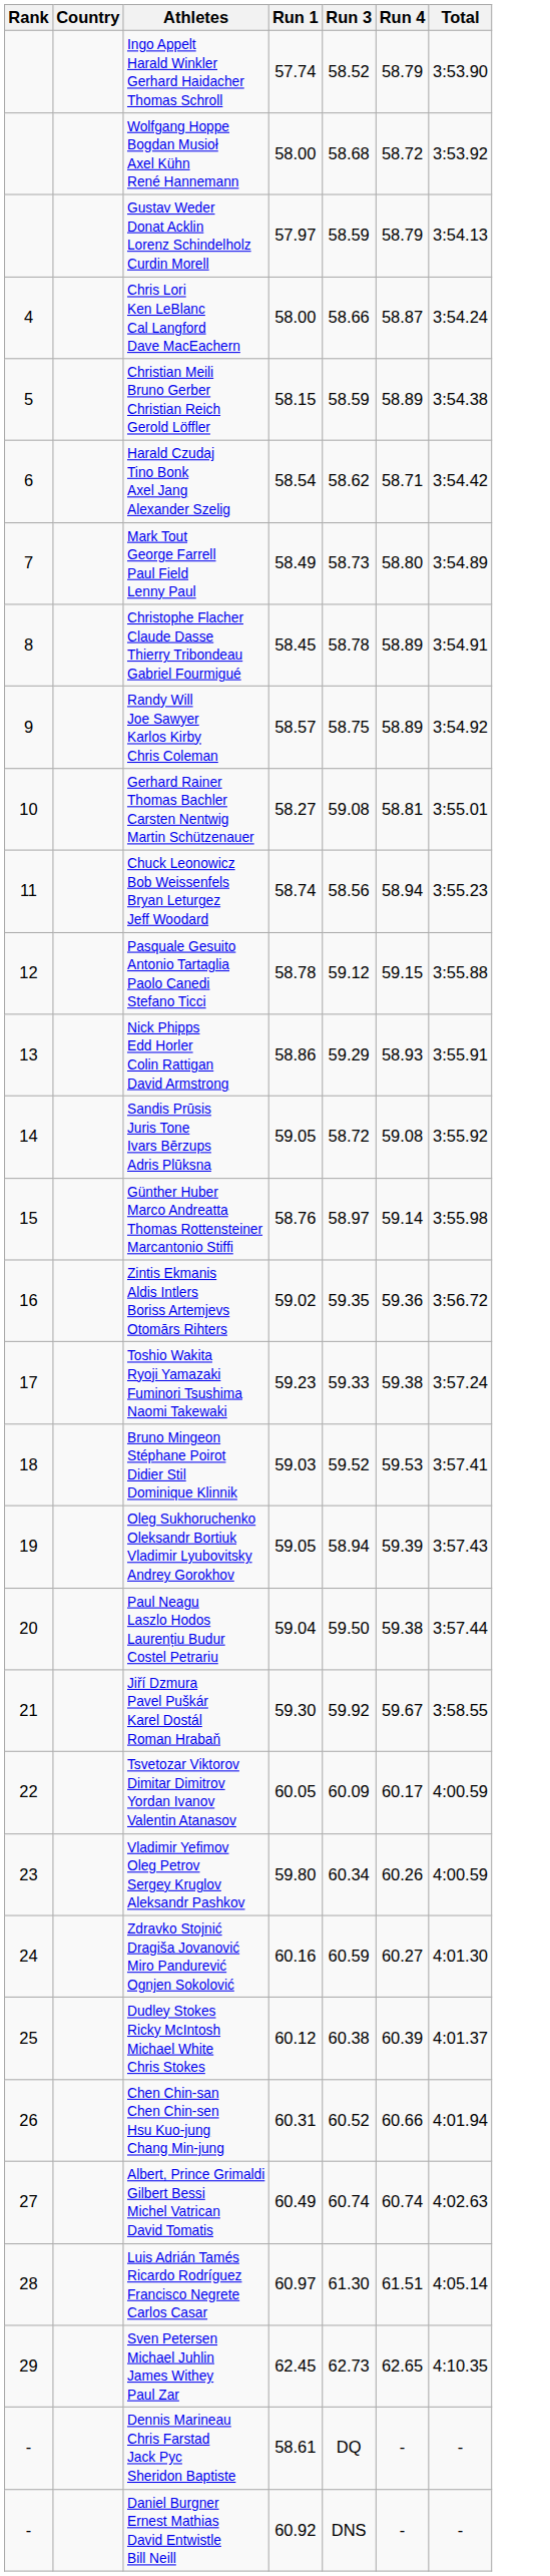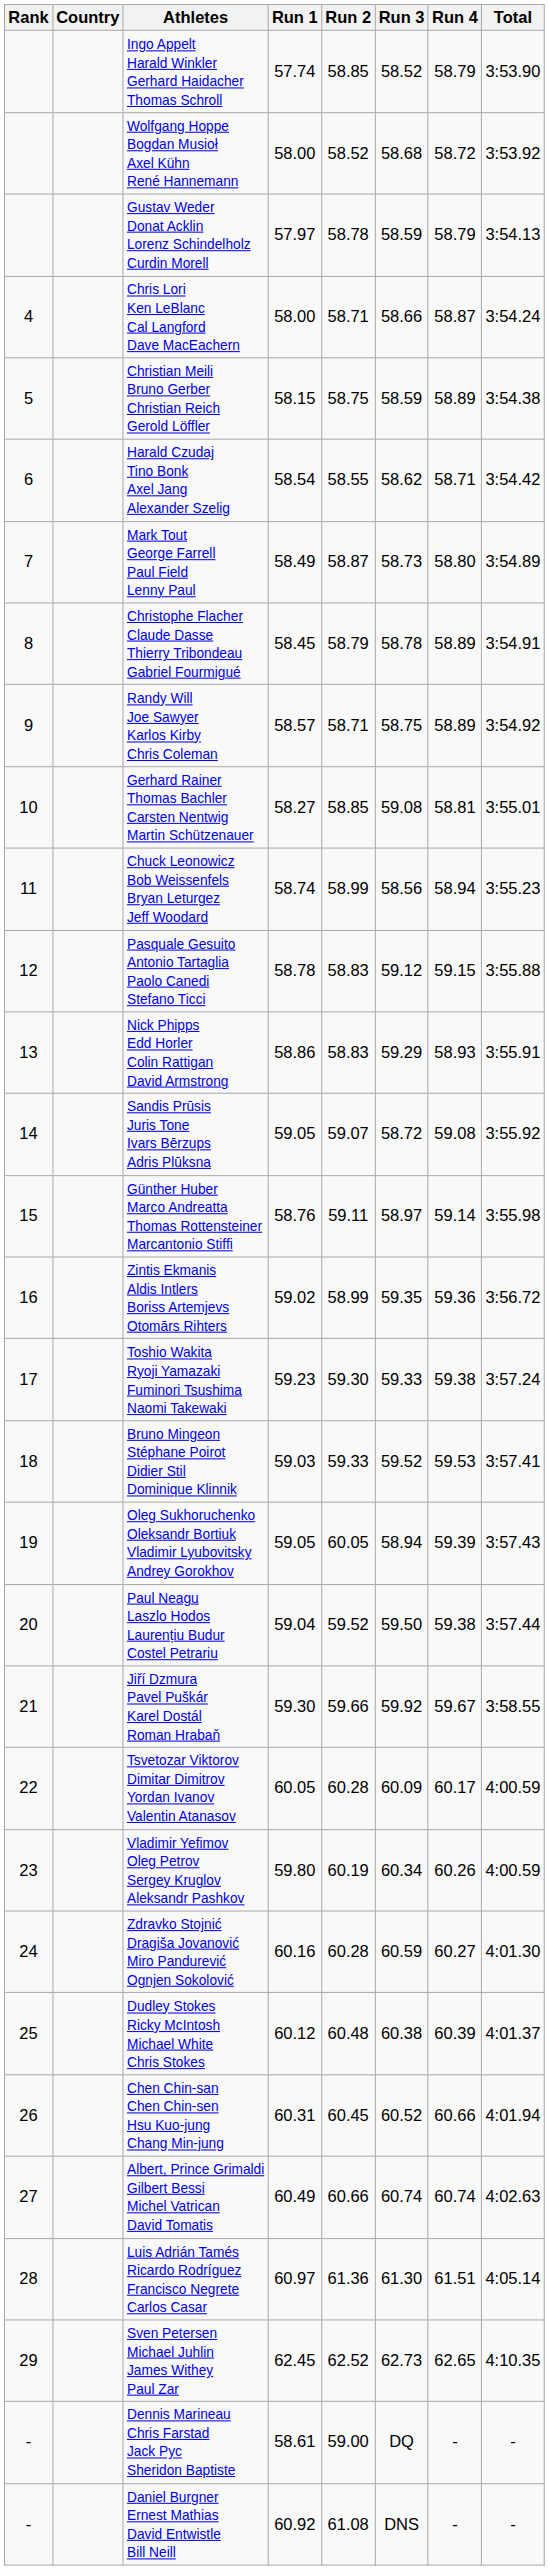+ column: Run 2 | 58.85 | 58.52 | 58.78 | 58.71 | 58.75 | 58.55 | 58.87 | 58.79 | 58.71 | 58.85 | 58.99 | 58.83 | 58.83 | 59.07 | 59.11 | 58.99 | 59.30 | 59.33 | 60.05 | 59.52 | 59.66 | 60.28 | 60.19 | 60.28 | 60.48 | 60.45 | 60.66 | 61.36 | 62.52 | 59.00 | 61.08
